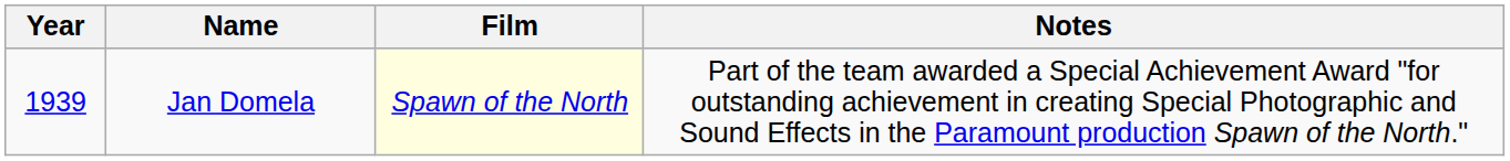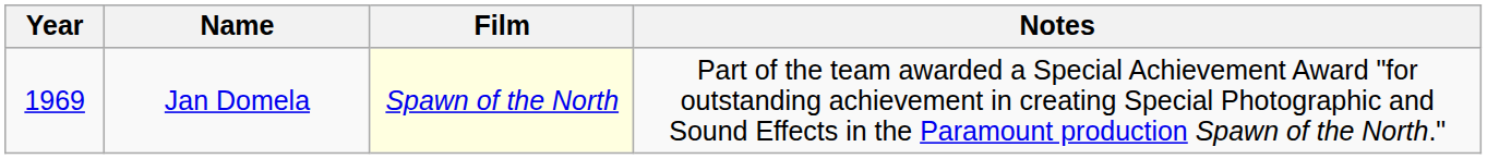Jan Domela | Year: 1939 -> 1969
